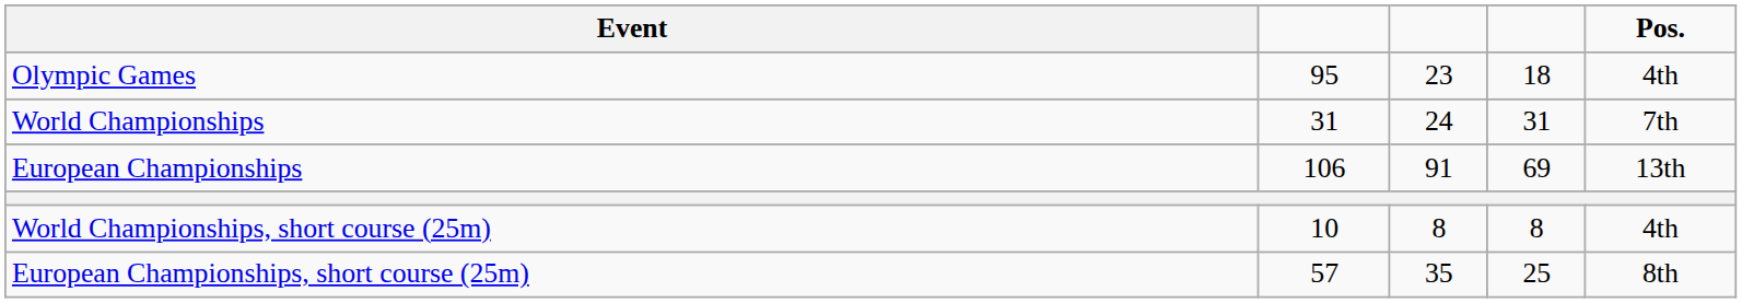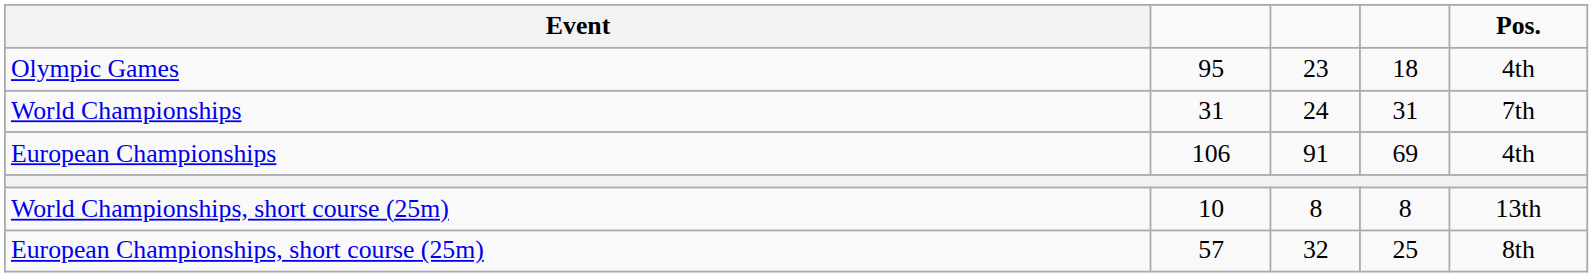European Championships | Pos.: 13th -> 4th
World Championships, short course (25m) | Pos.: 4th -> 13th
European Championships, short course (25m) | column 3: 35 -> 32
